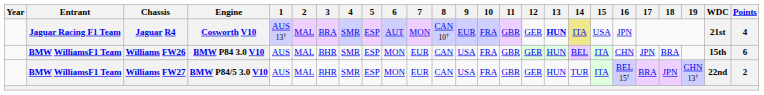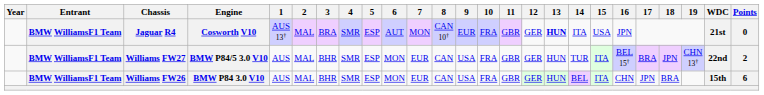Jaguar R4 | Entrant: Jaguar Racing F1 Team -> BMW WilliamsF1 Team
Jaguar R4 | 14: khaki background -> no background
Jaguar R4 | Points: 4 -> 0
rows swapped: Williams FW26 <-> Williams FW27
